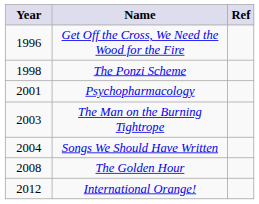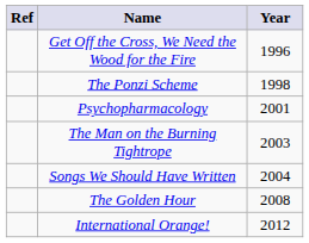columns swapped: Year <-> Ref
